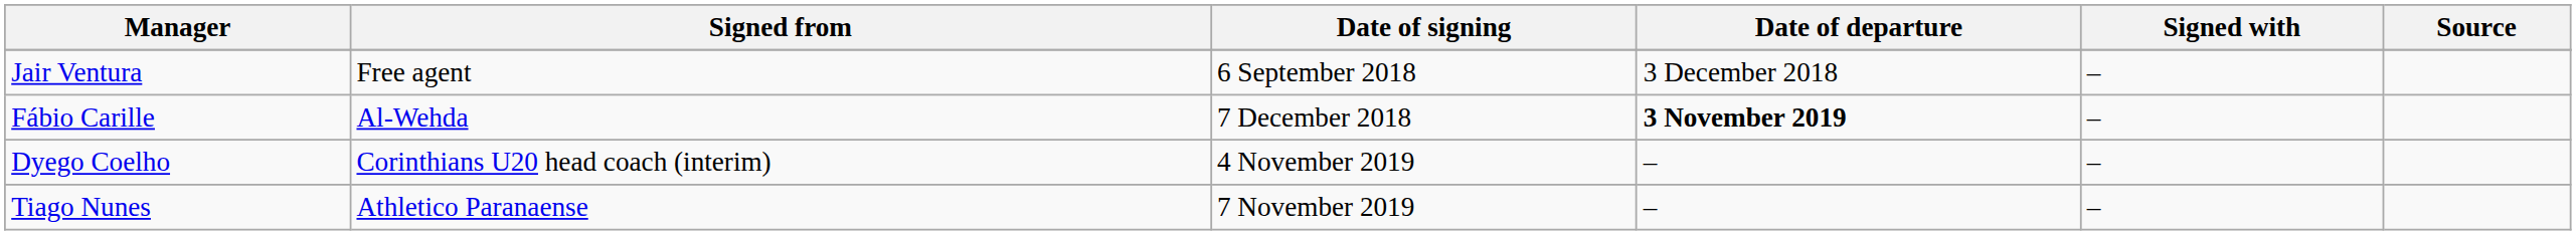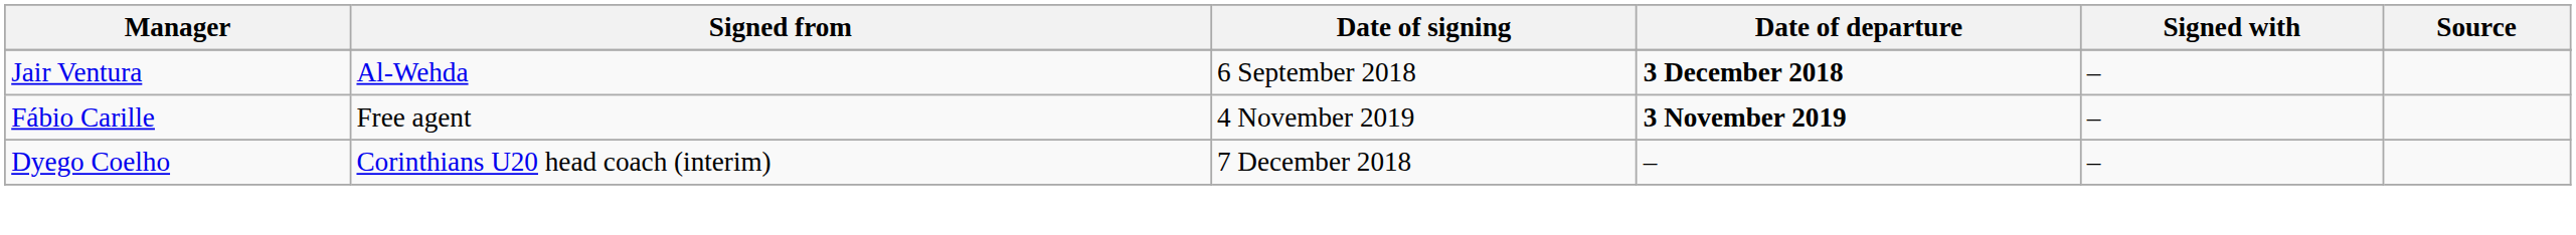Jair Ventura | Signed from: Free agent -> Al-Wehda
Jair Ventura | Date of departure: normal -> bold
Fábio Carille | Signed from: Al-Wehda -> Free agent
Fábio Carille | Date of signing: 7 December 2018 -> 4 November 2019
Dyego Coelho | Date of signing: 4 November 2019 -> 7 December 2018
- row: Tiago Nunes | Athletico Paranaense | 7 November 2019 | – | –
